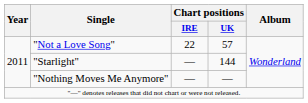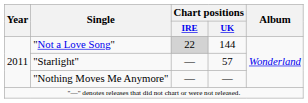"Not a Love Song" | Chart positions / IRE: no background -> lightgrey background
"Not a Love Song" | Chart positions / UK: 57 -> 144
"Starlight" | Chart positions / UK: 144 -> 57
